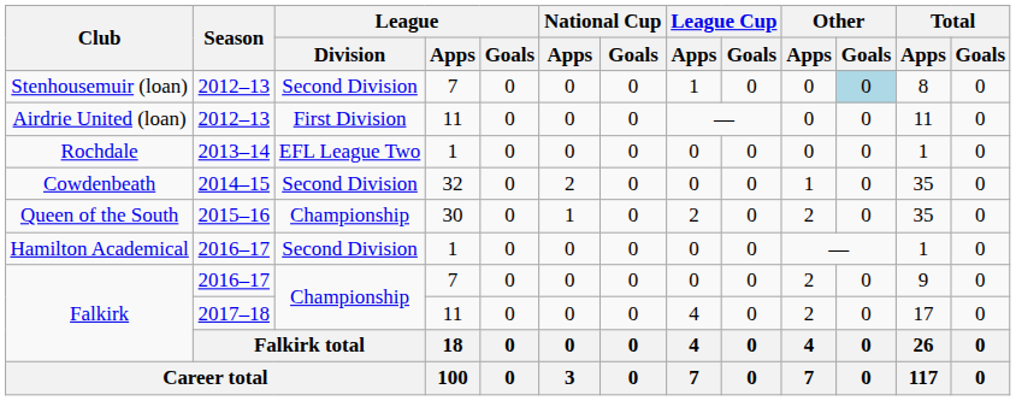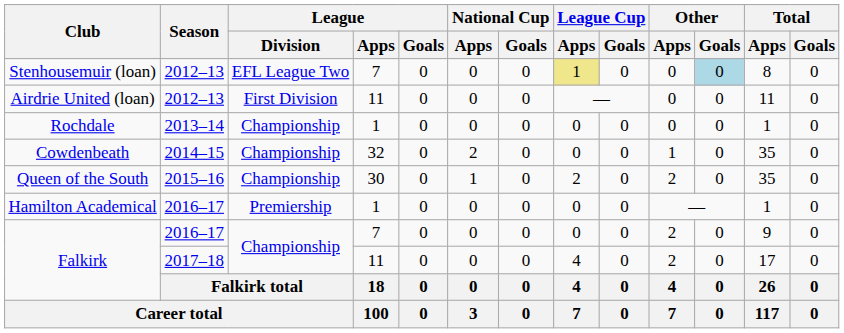Stenhousemuir (loan) | League / Division: Second Division -> EFL League Two
Stenhousemuir (loan) | League Cup / Apps: no background -> khaki background
Rochdale | League / Division: EFL League Two -> Championship
Cowdenbeath | League / Division: Second Division -> Championship
Hamilton Academical | League / Division: Second Division -> Premiership
